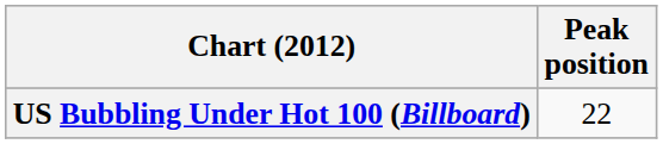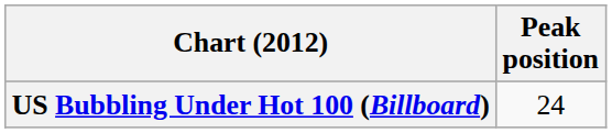US Bubbling Under Hot 100 (Billboard) | Peak position: 22 -> 24
